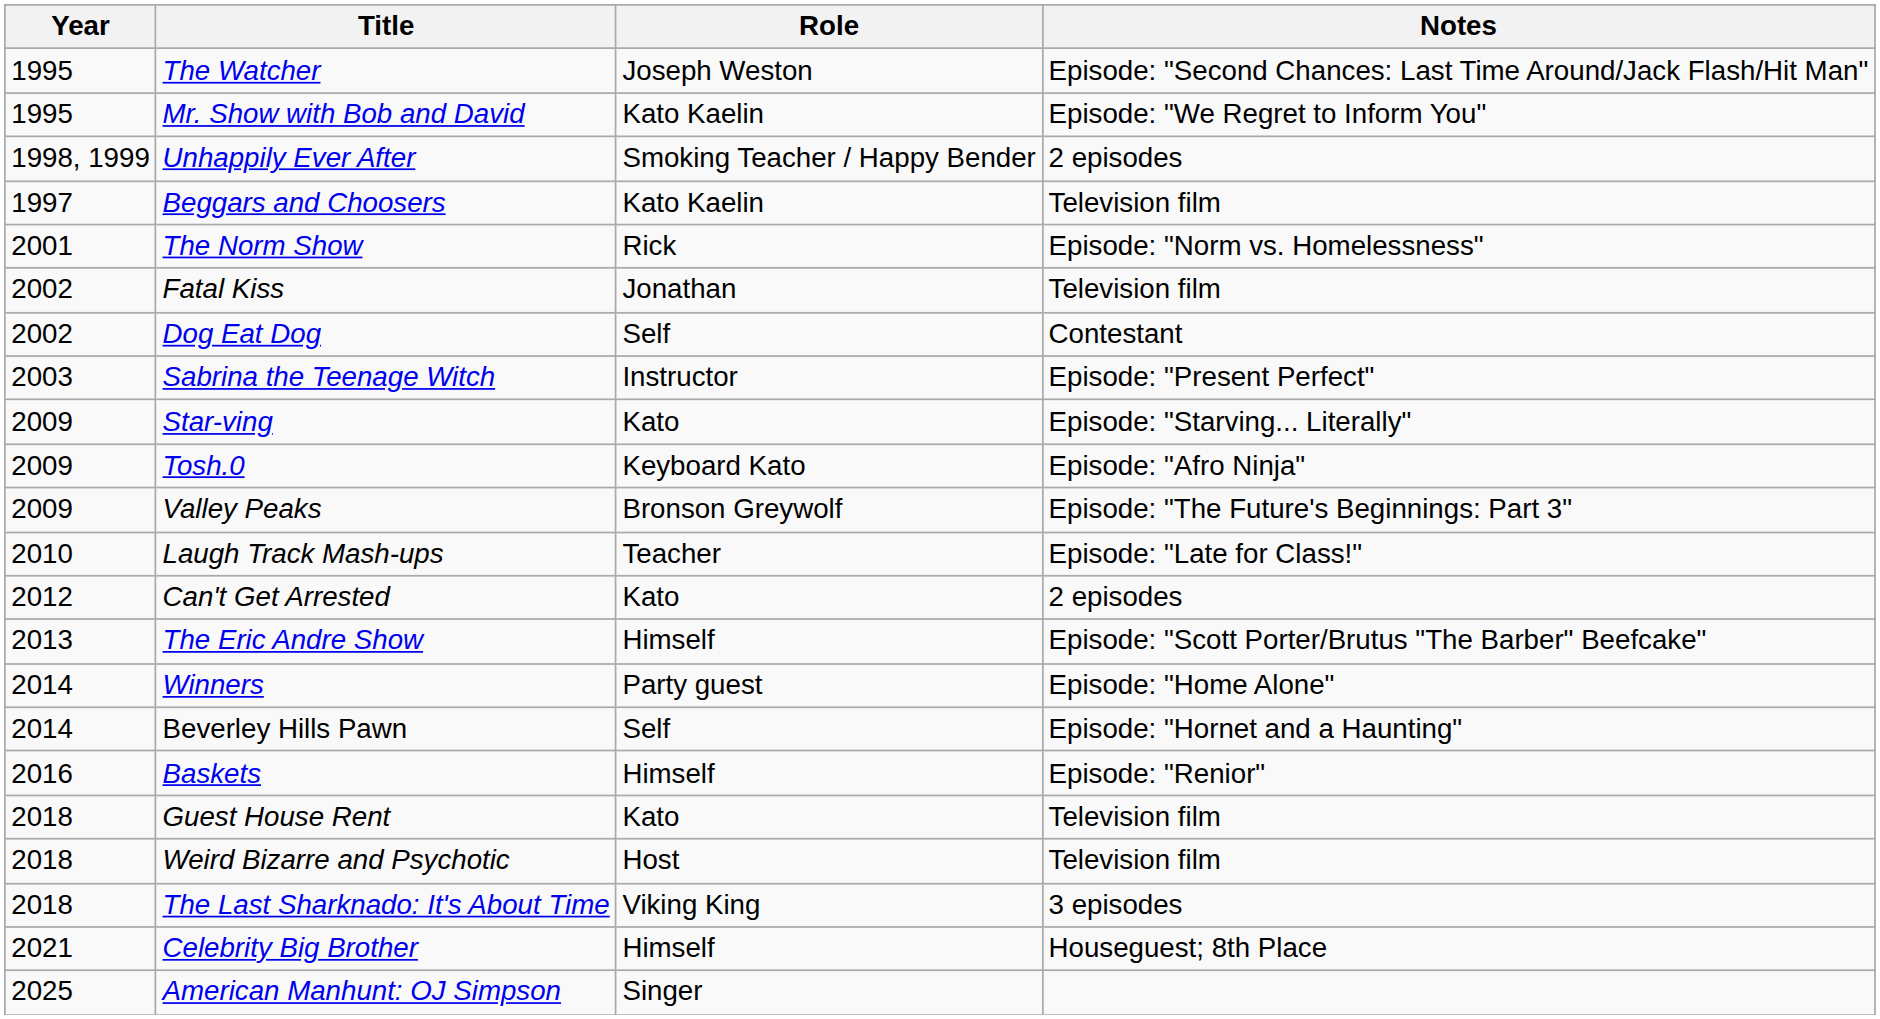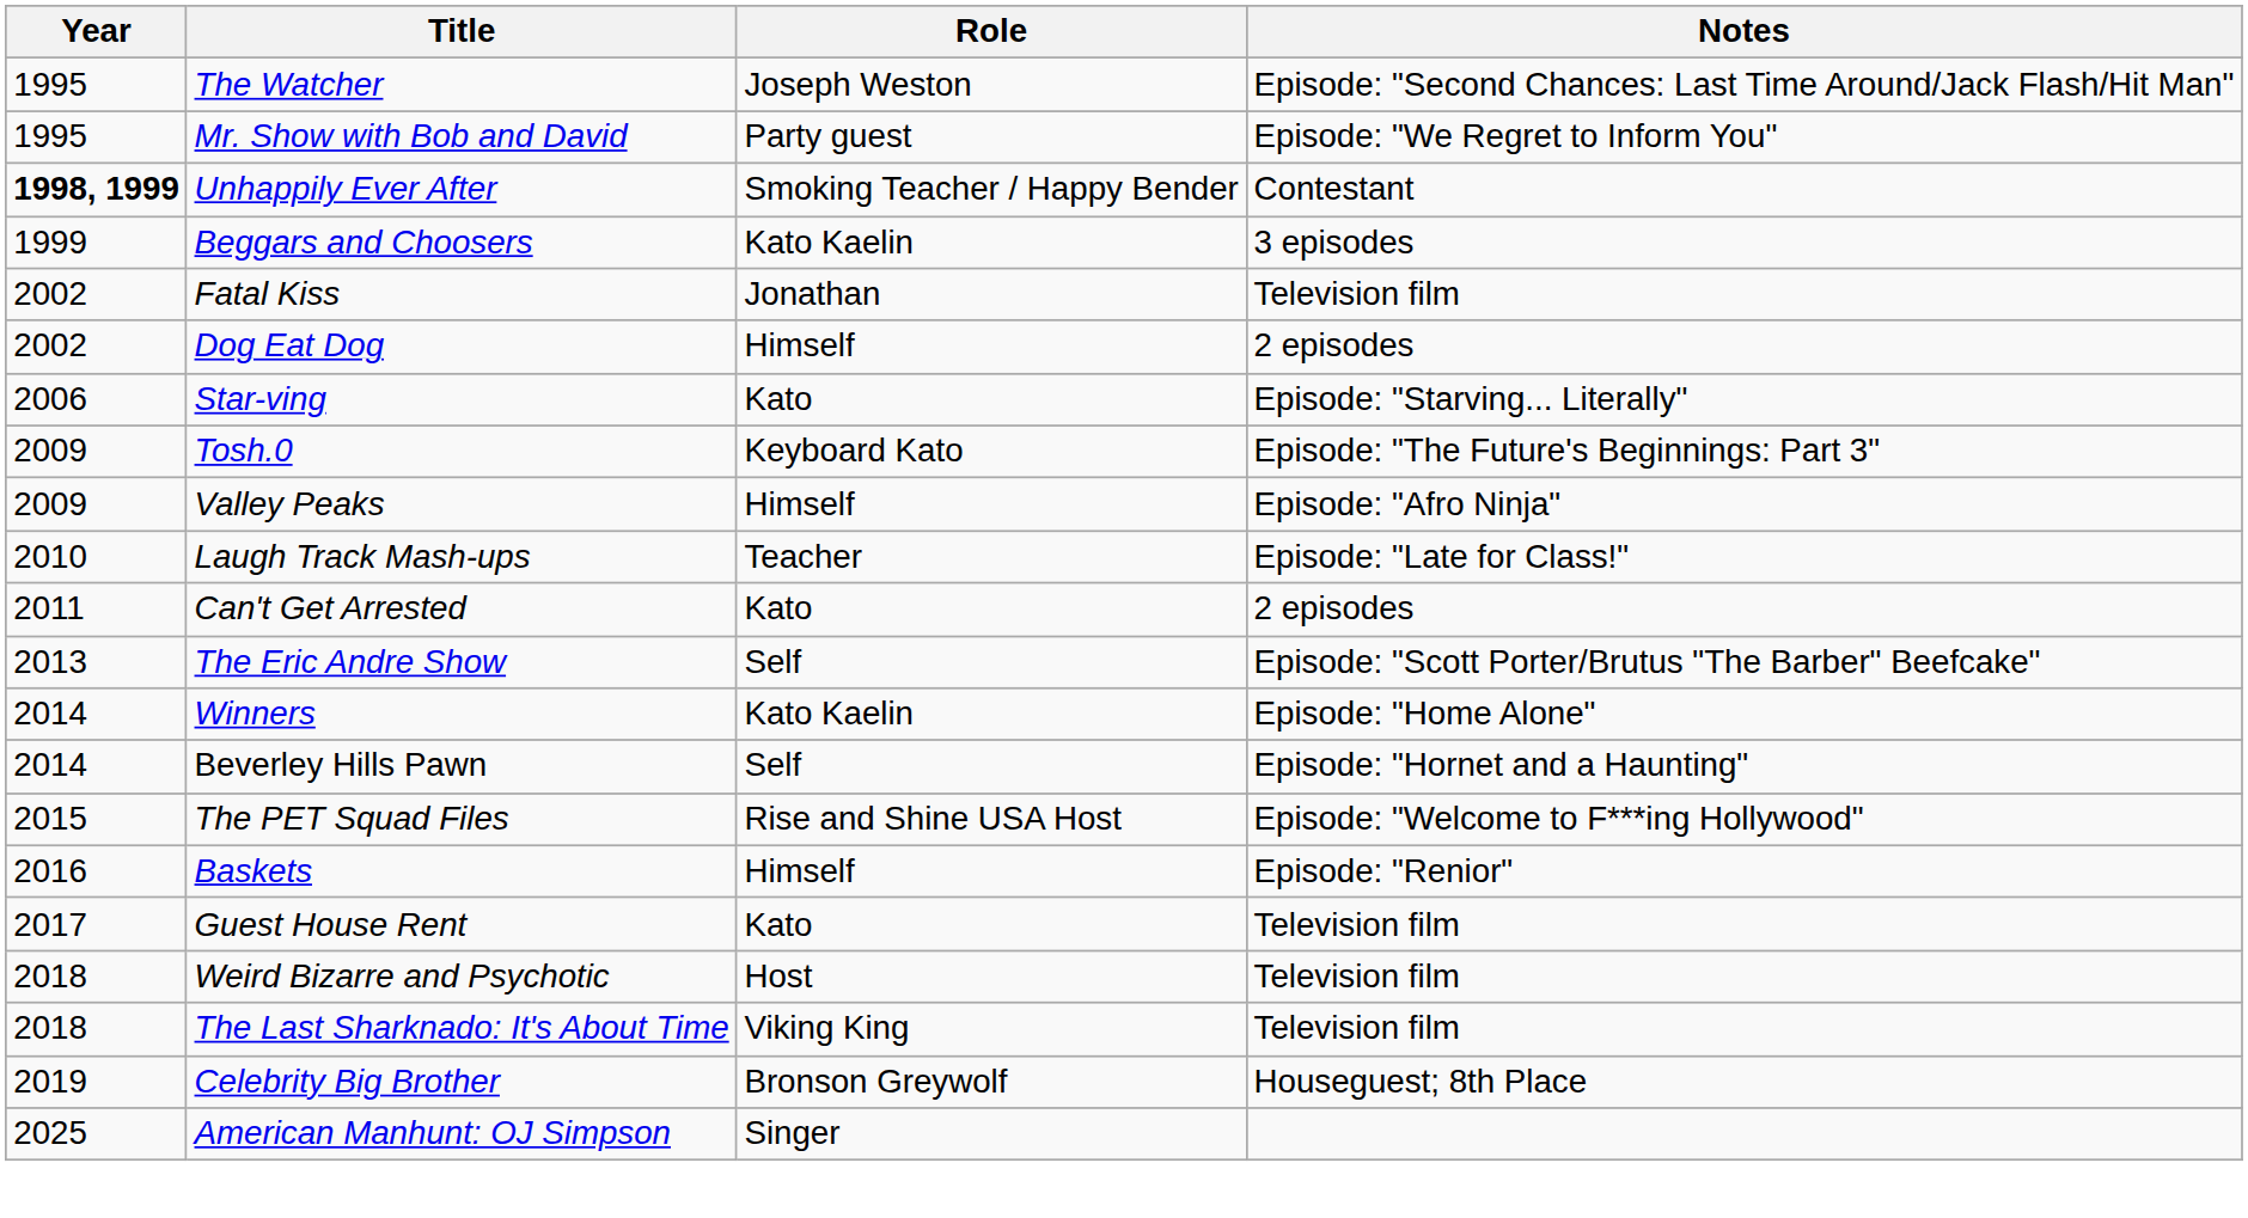Mr. Show with Bob and David | Role: Kato Kaelin -> Party guest
Unhappily Ever After | Year: normal -> bold
Unhappily Ever After | Notes: 2 episodes -> Contestant
Beggars and Choosers | Year: 1997 -> 1999
Beggars and Choosers | Notes: Television film -> 3 episodes
- row: 2001 | The Norm Show | Rick | Episode: "Norm vs. Homelessness"
Dog Eat Dog | Role: Self -> Himself
Dog Eat Dog | Notes: Contestant -> 2 episodes
- row: 2003 | Sabrina the Teenage Witch | Instructor | Episode: "Present Perfect"
Star-ving | Year: 2009 -> 2006
Tosh.0 | Notes: Episode: "Afro Ninja" -> Episode: "The Future's Beginnings: Part 3"
Valley Peaks | Role: Bronson Greywolf -> Himself
Valley Peaks | Notes: Episode: "The Future's Beginnings: Part 3" -> Episode: "Afro Ninja"
Can't Get Arrested | Year: 2012 -> 2011
The Eric Andre Show | Role: Himself -> Self
Winners | Role: Party guest -> Kato Kaelin
+ row: 2015 | The PET Squad Files | Rise and Shine USA Host | Episode: "Welcome to F***ing Hollywood"
Guest House Rent | Year: 2018 -> 2017
The Last Sharknado: It's About Time | Notes: 3 episodes -> Television film
Celebrity Big Brother | Year: 2021 -> 2019
Celebrity Big Brother | Role: Himself -> Bronson Greywolf
